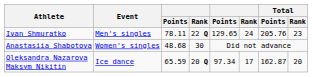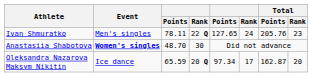Ivan Shmuratko | column 5: 129.65 -> 127.65
Anastasiia Shabotova | Event: normal -> bold
Anastasiia Shabotova | column 3: 48.68 -> 48.70
